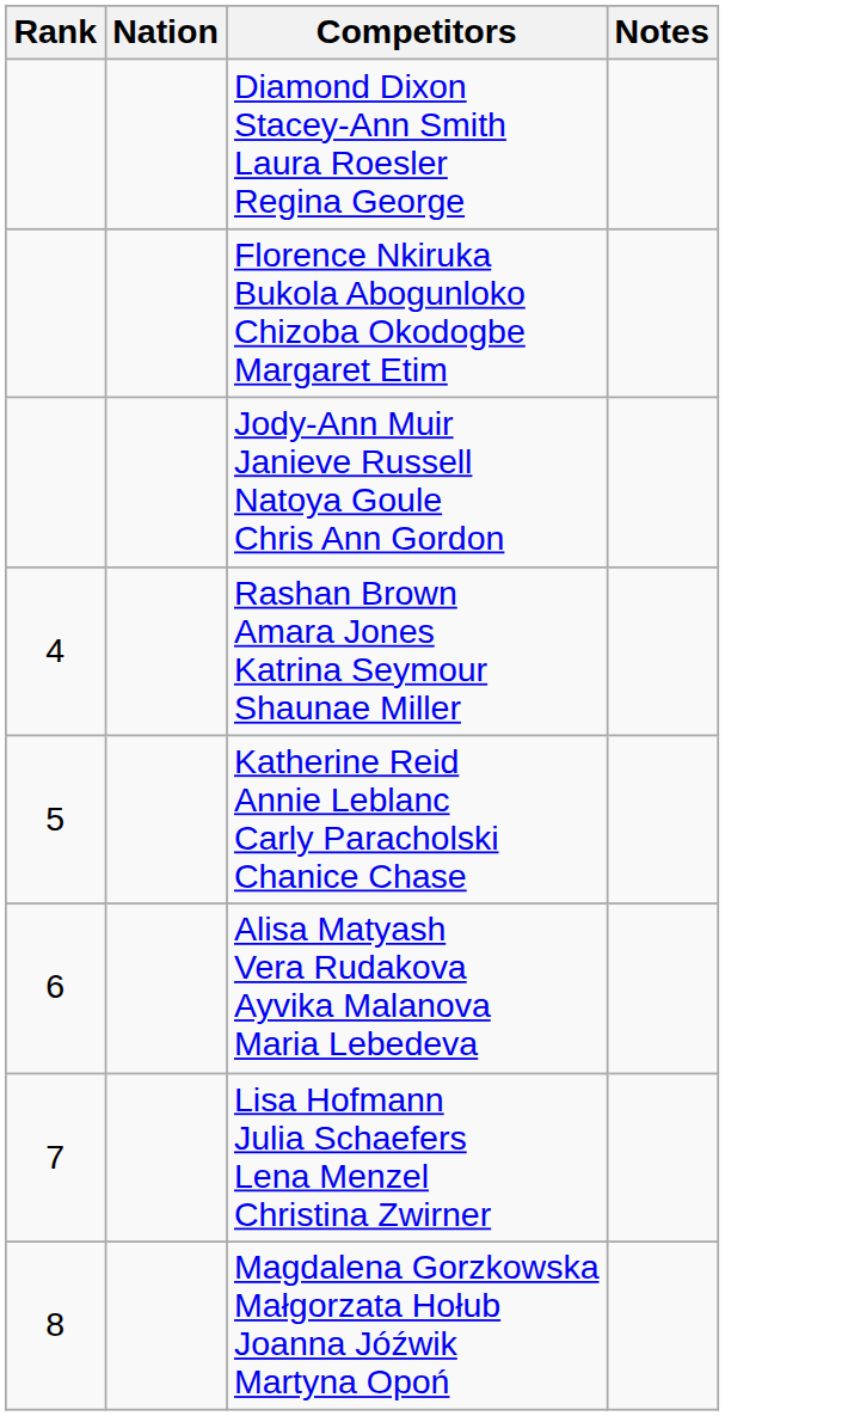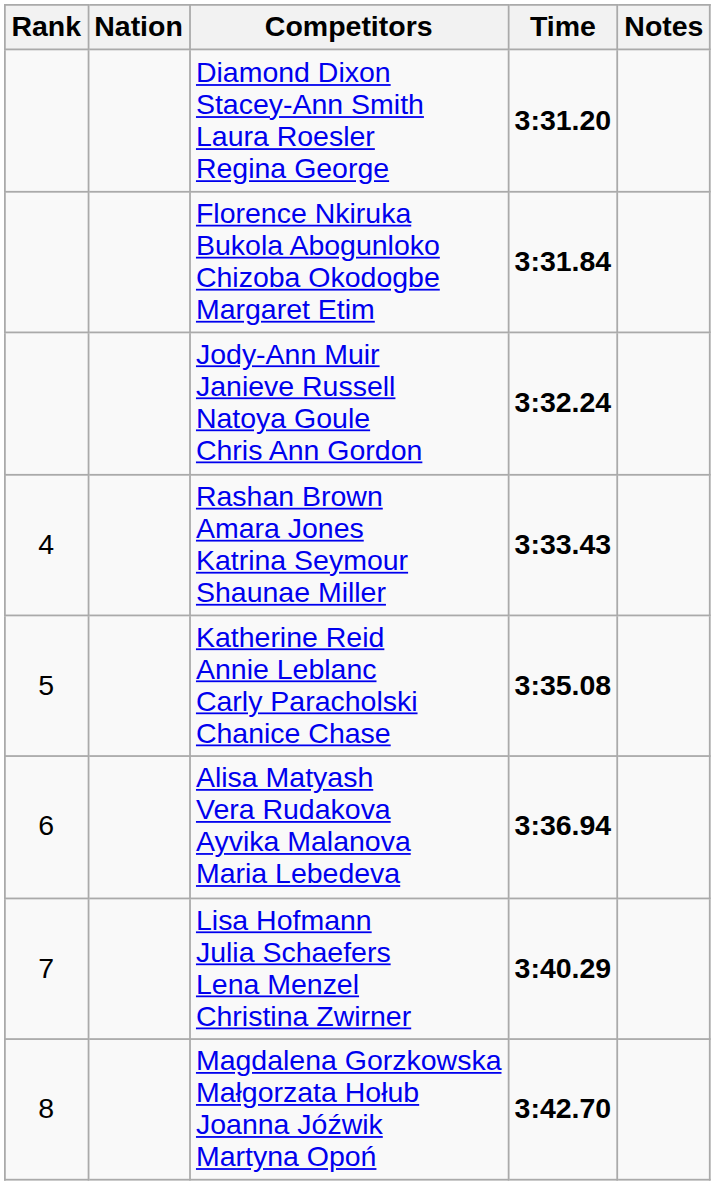+ column: Time | 3:31.20 | 3:31.84 | 3:32.24 | 3:33.43 | 3:35.08 | 3:36.94 | 3:40.29 | 3:42.70
